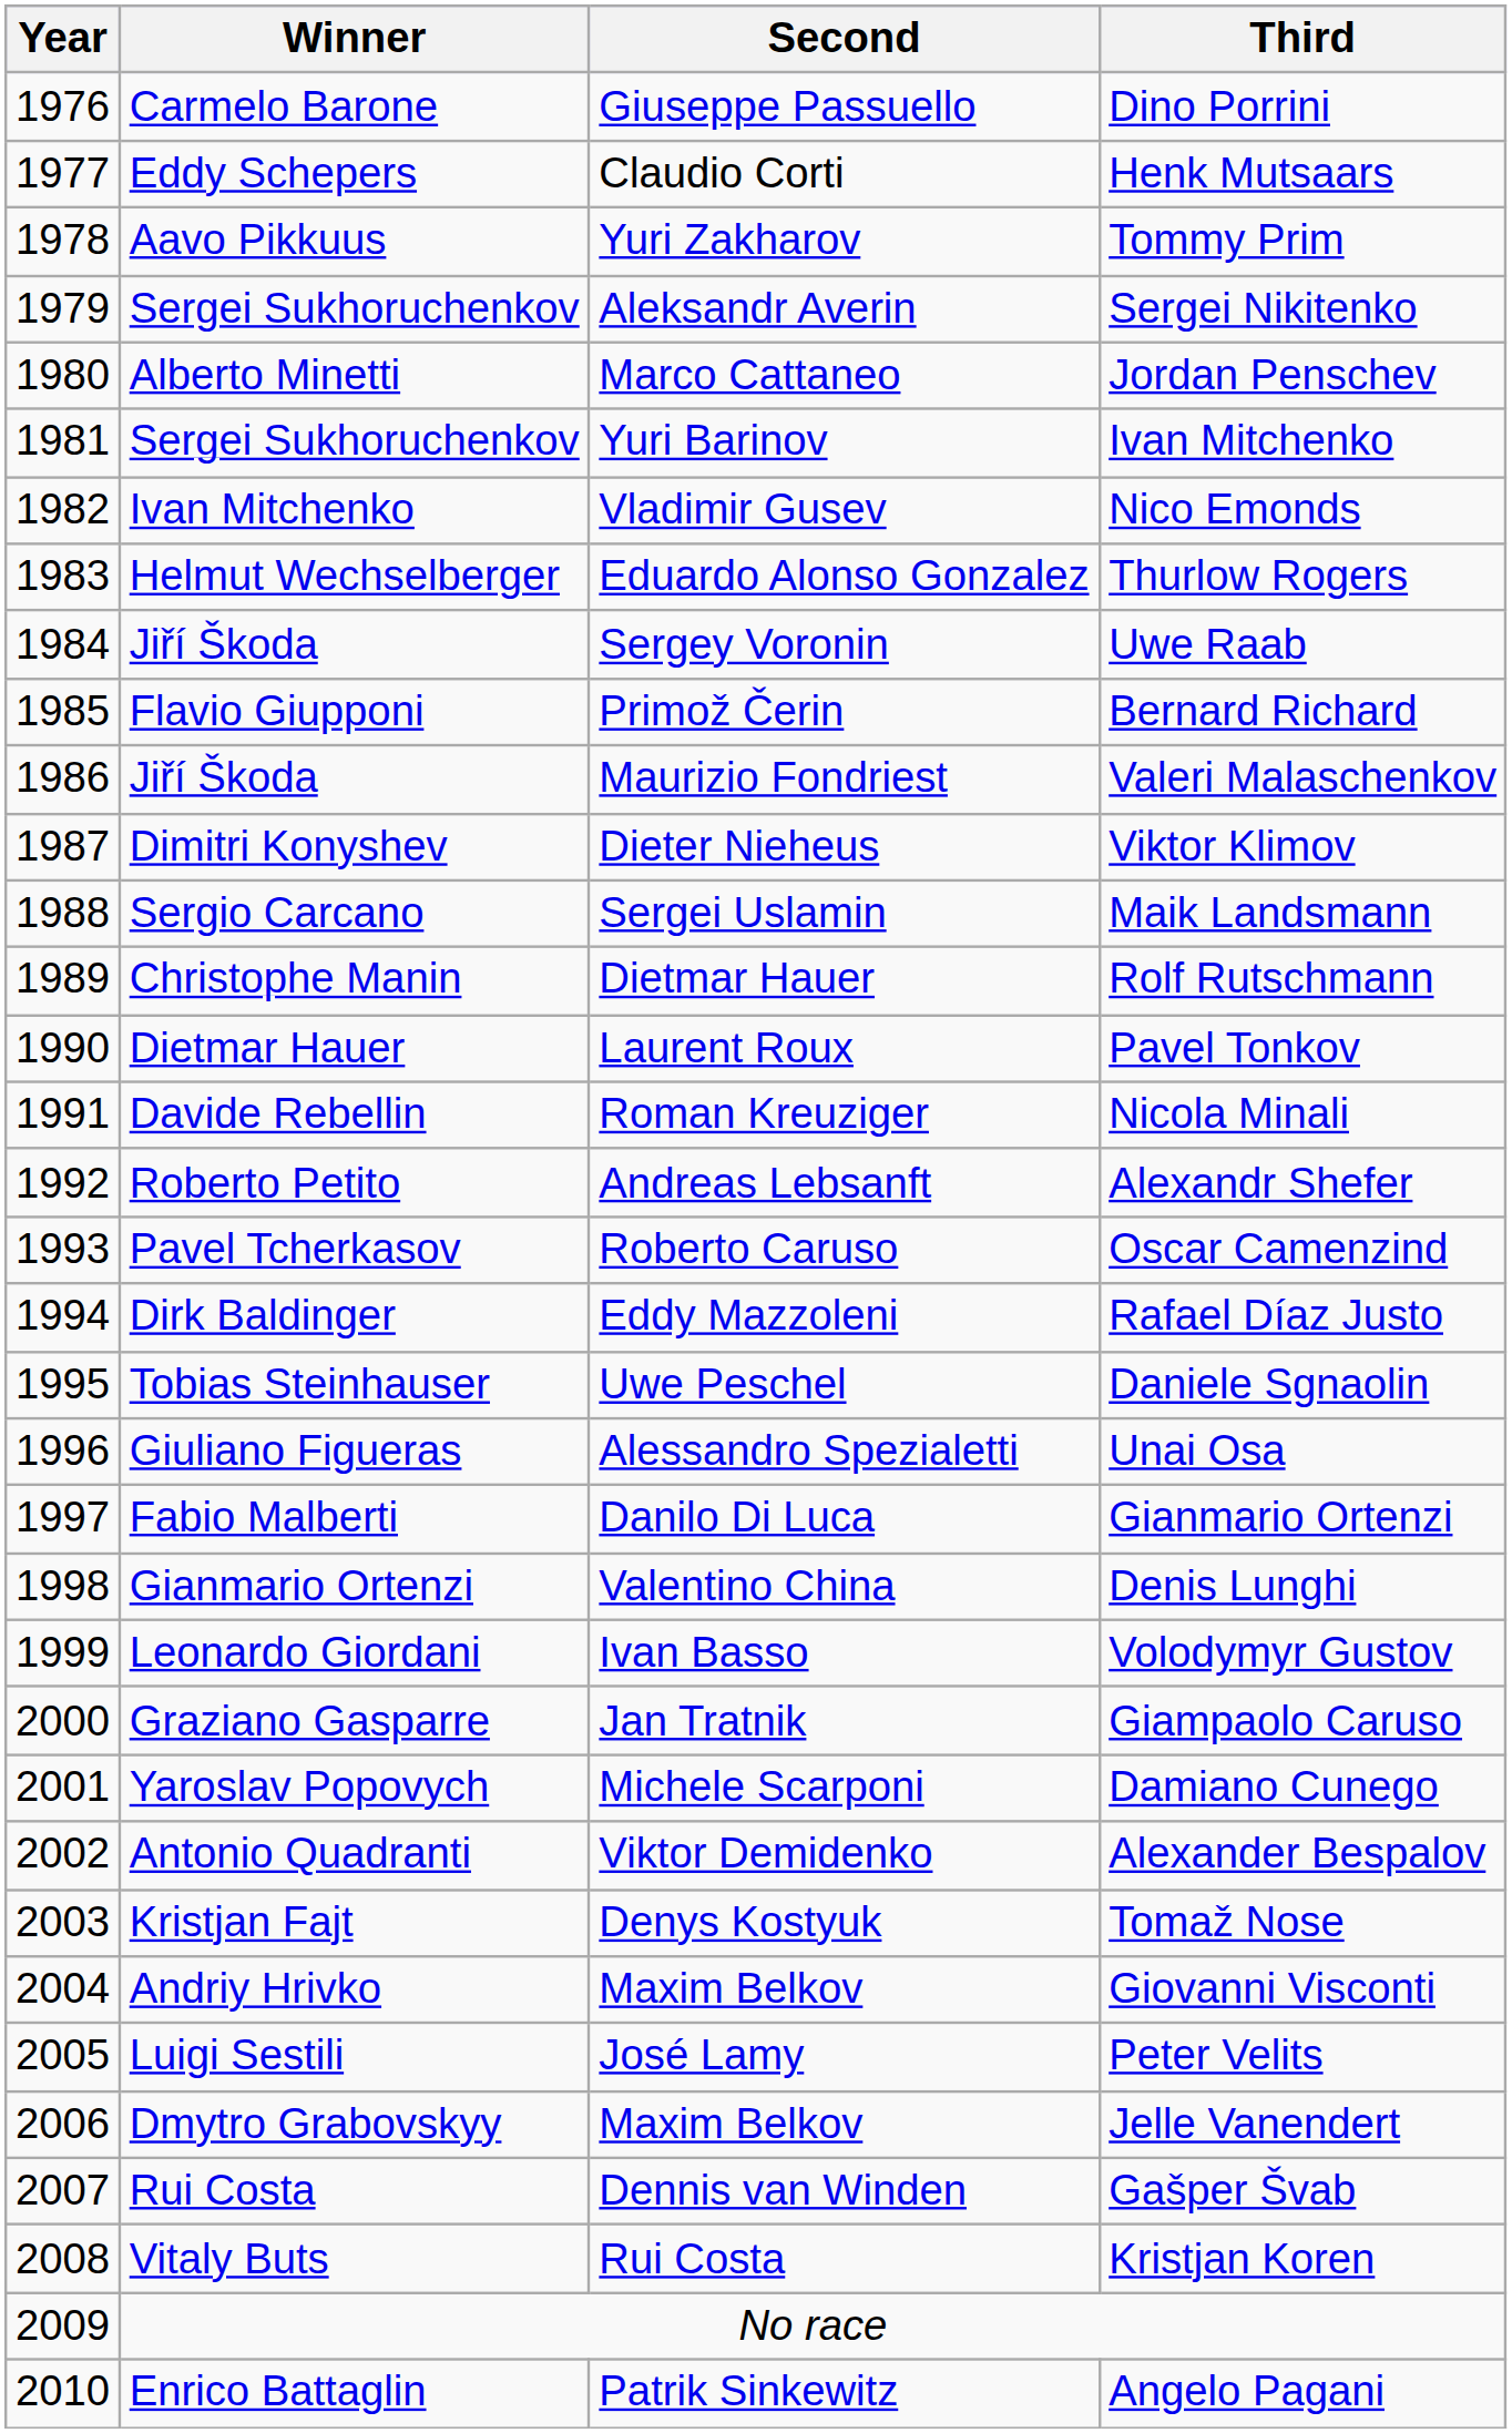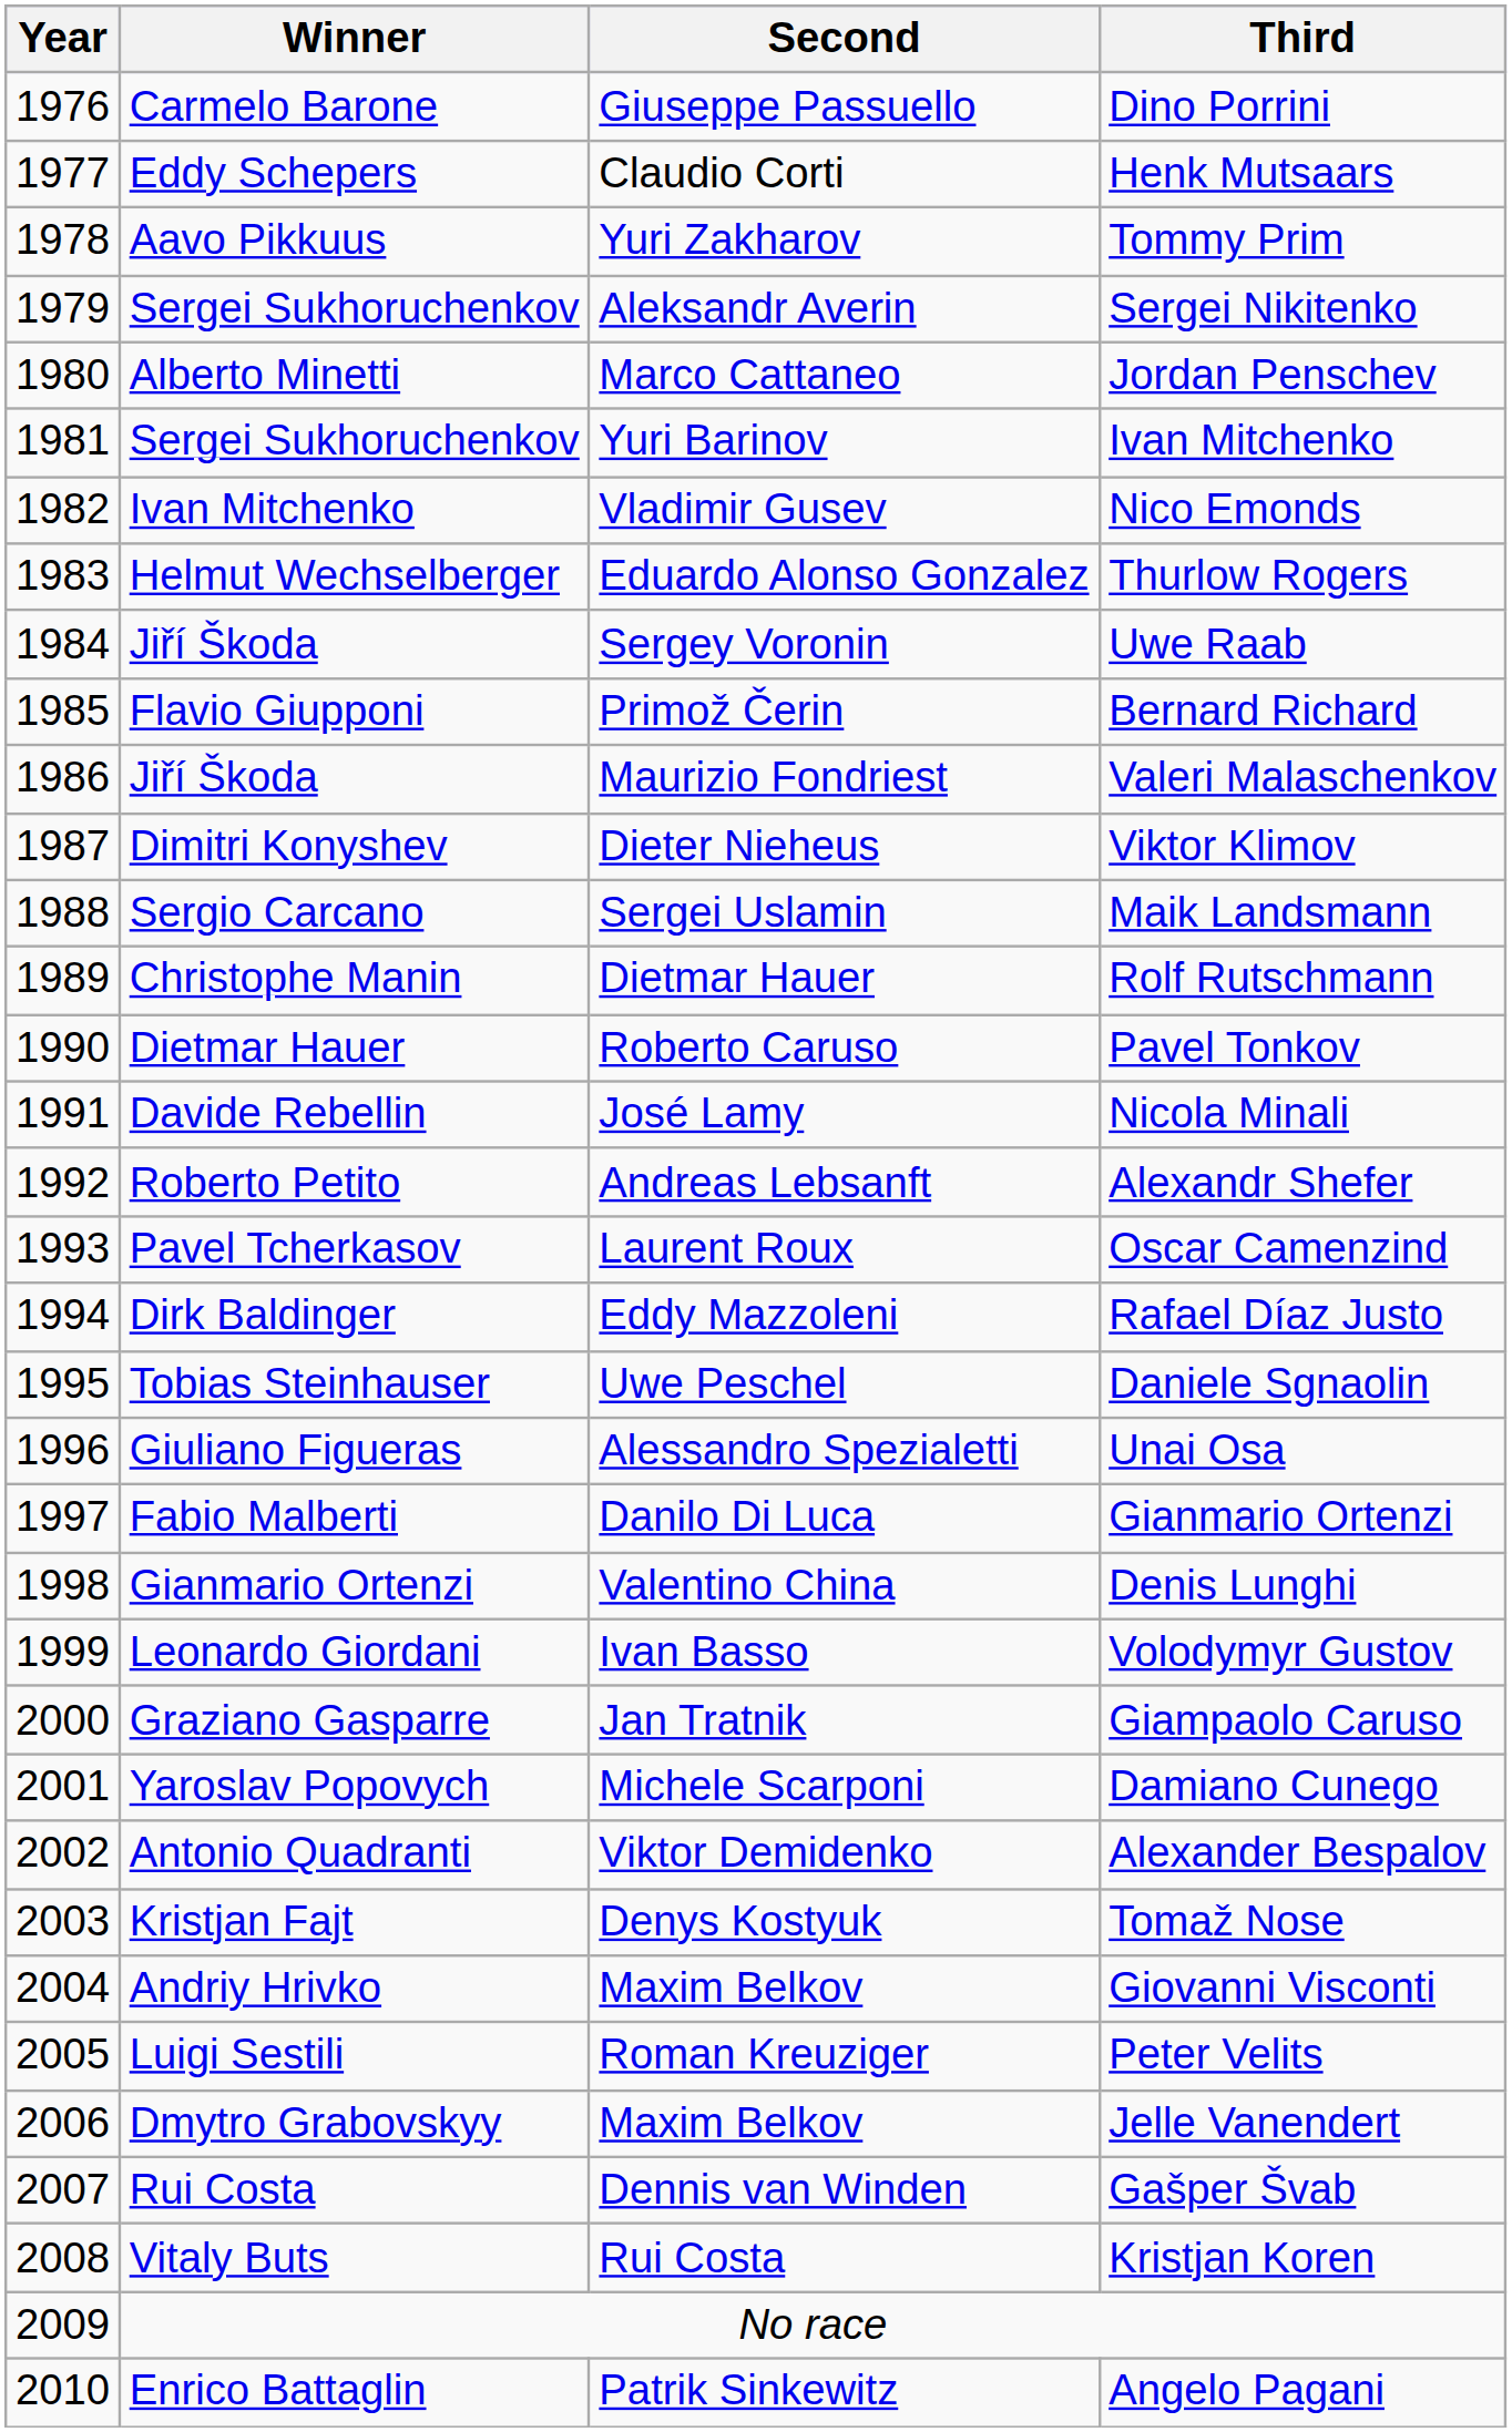Pavel Tonkov | Second: Laurent Roux -> Roberto Caruso
Nicola Minali | Second: Roman Kreuziger -> José Lamy
Oscar Camenzind | Second: Roberto Caruso -> Laurent Roux
Peter Velits | Second: José Lamy -> Roman Kreuziger
